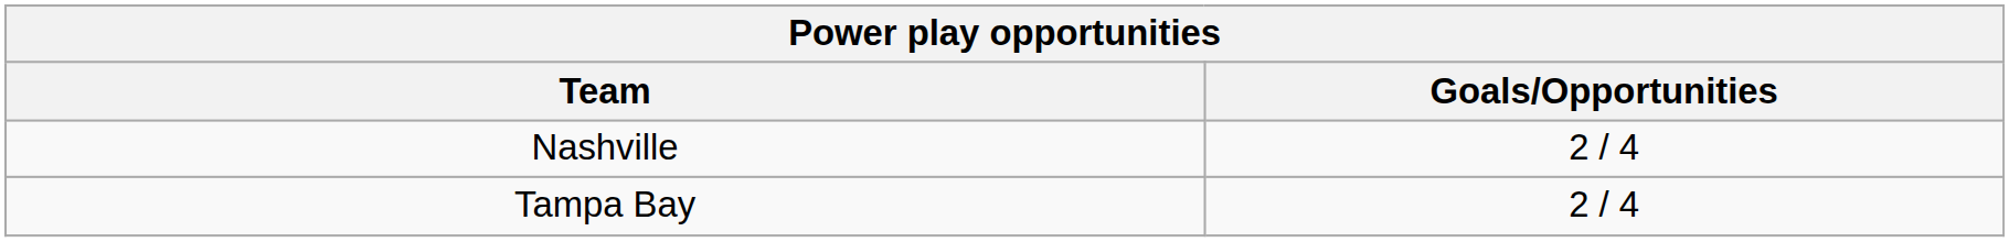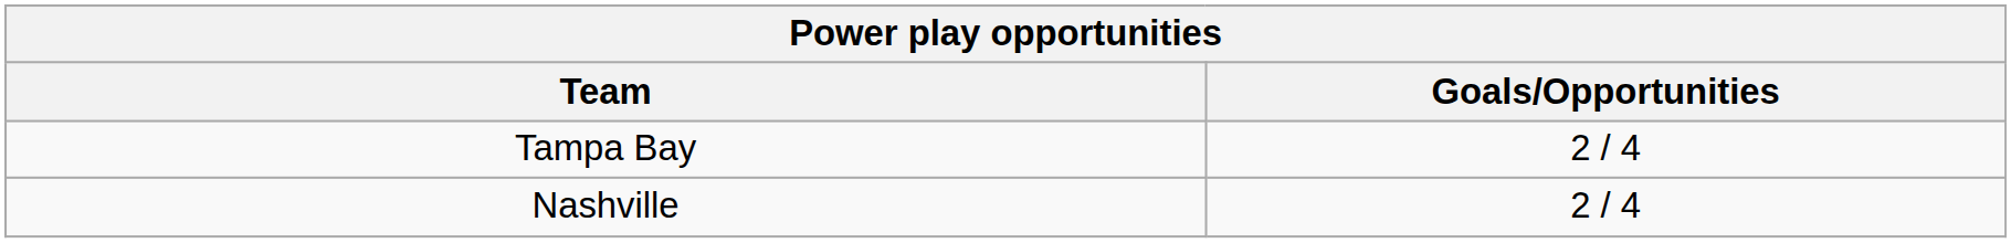rows swapped: Tampa Bay <-> Nashville
